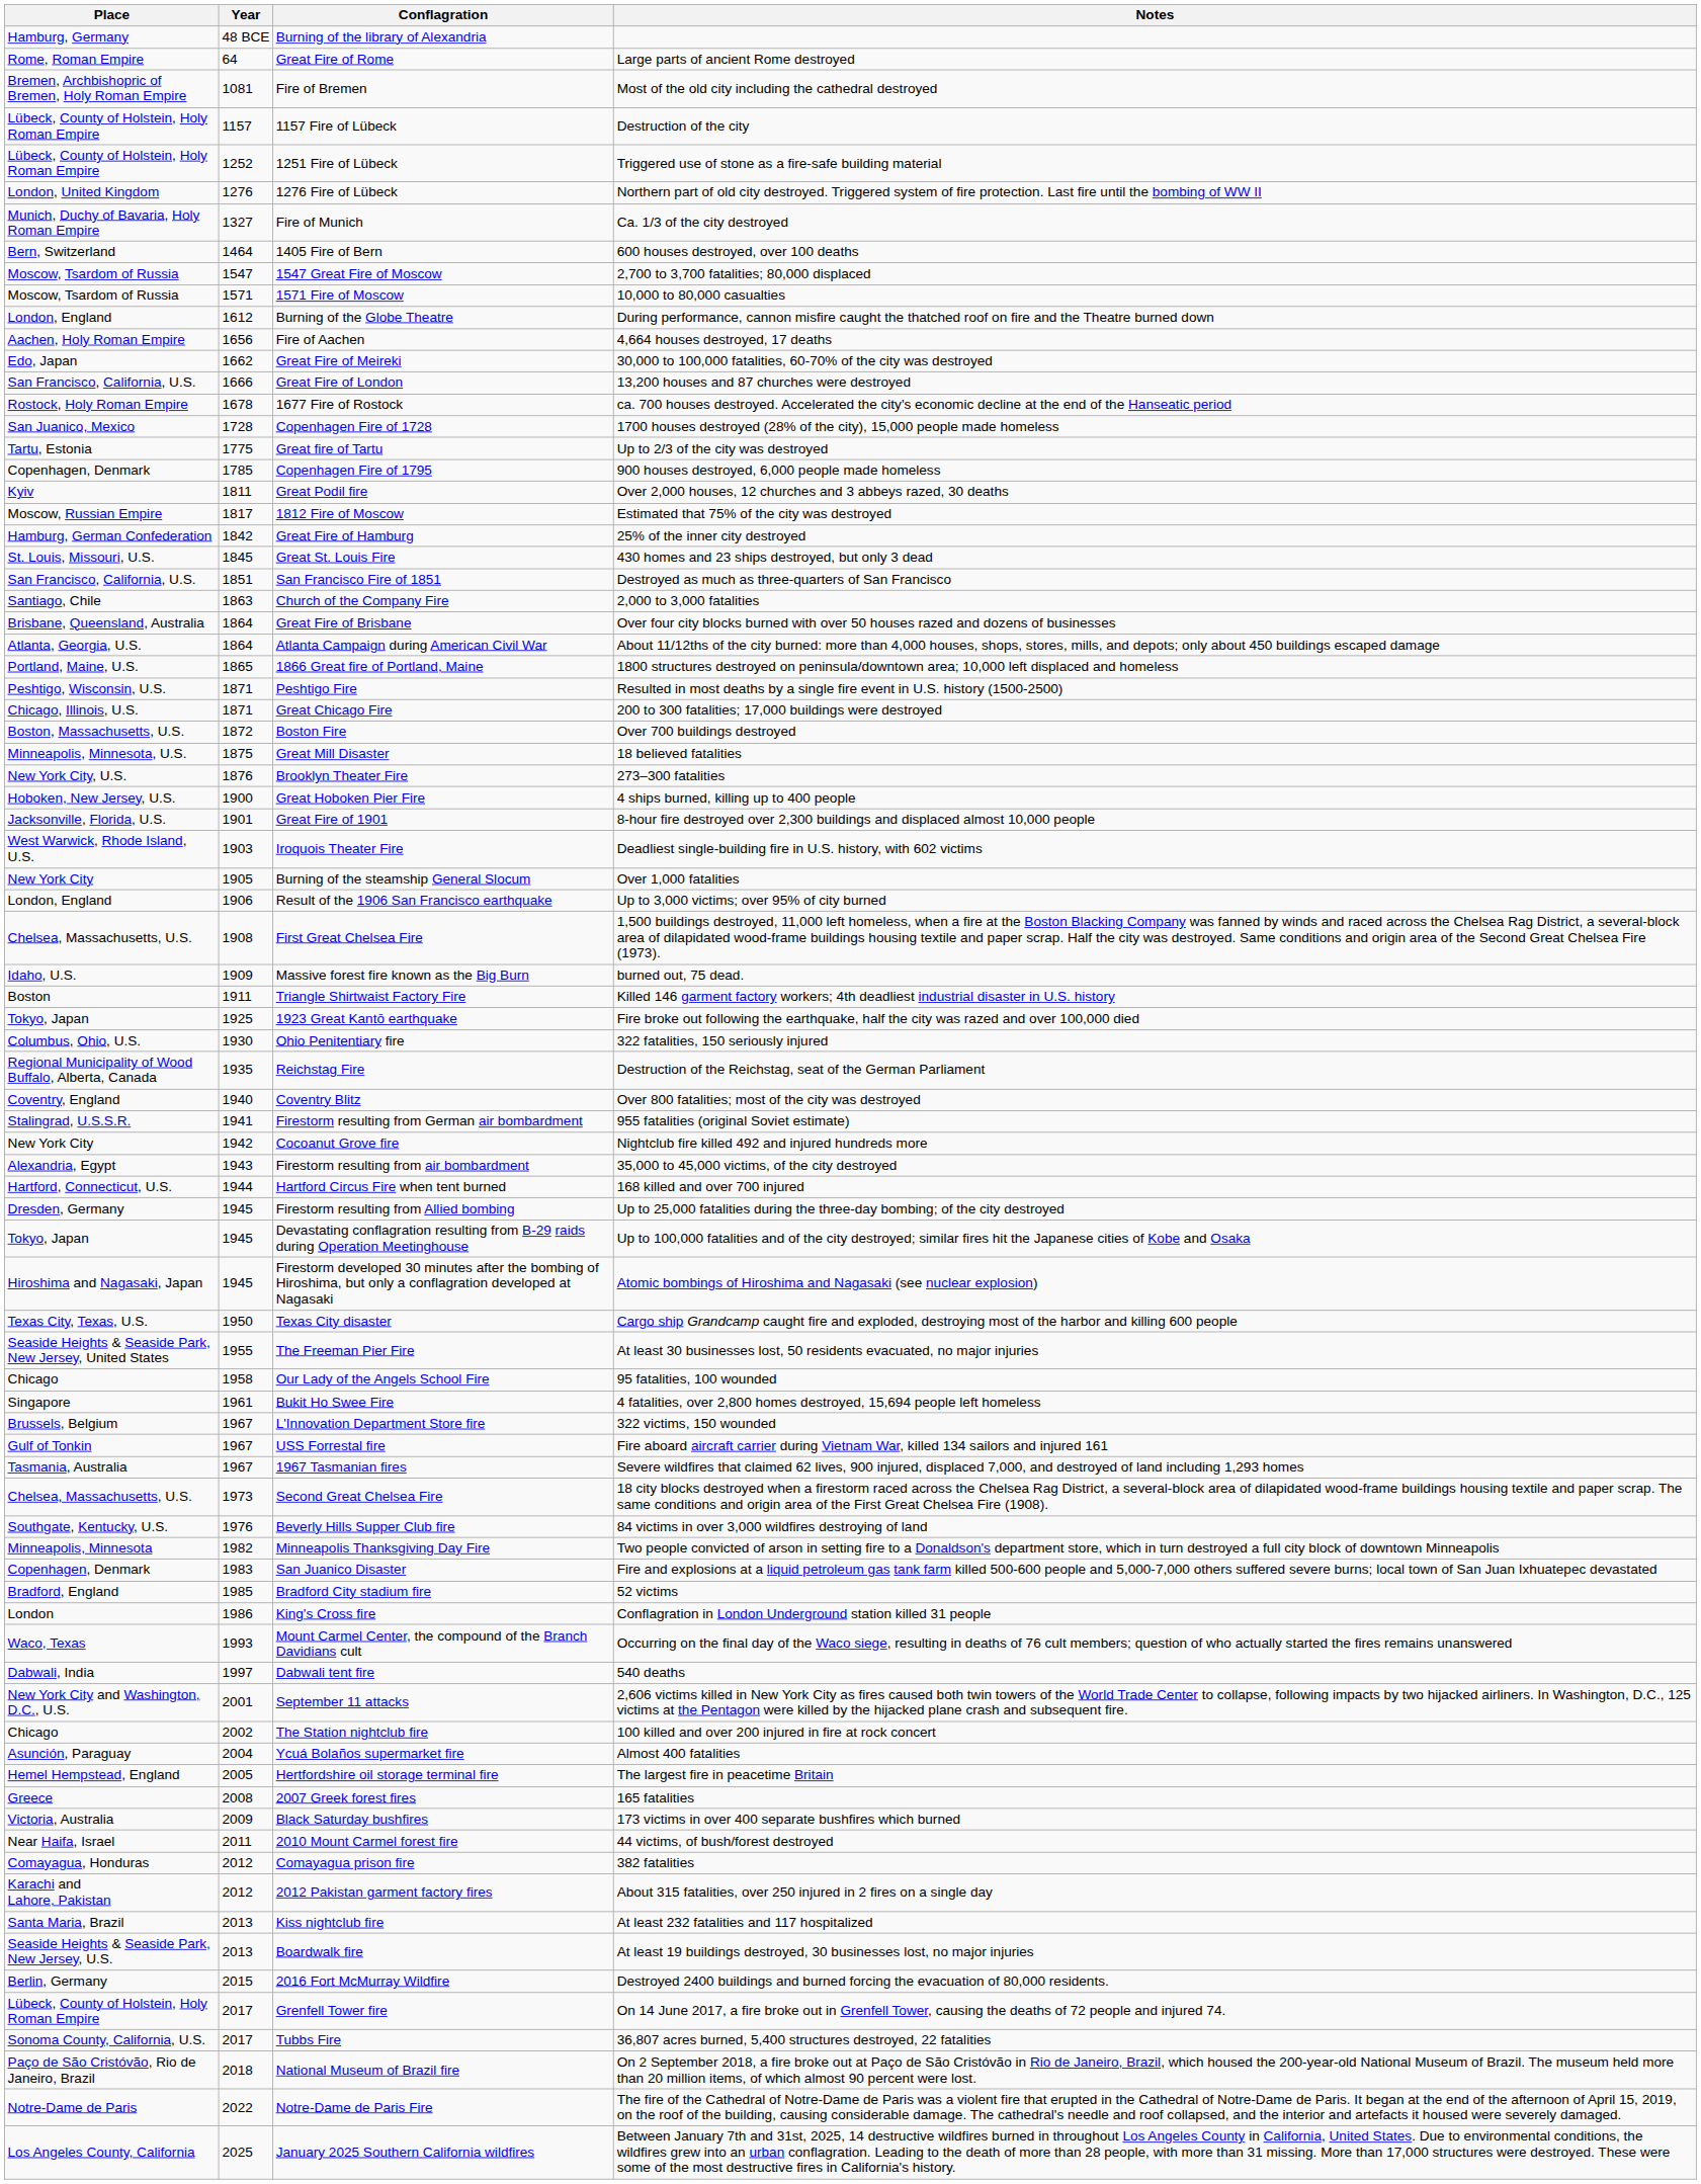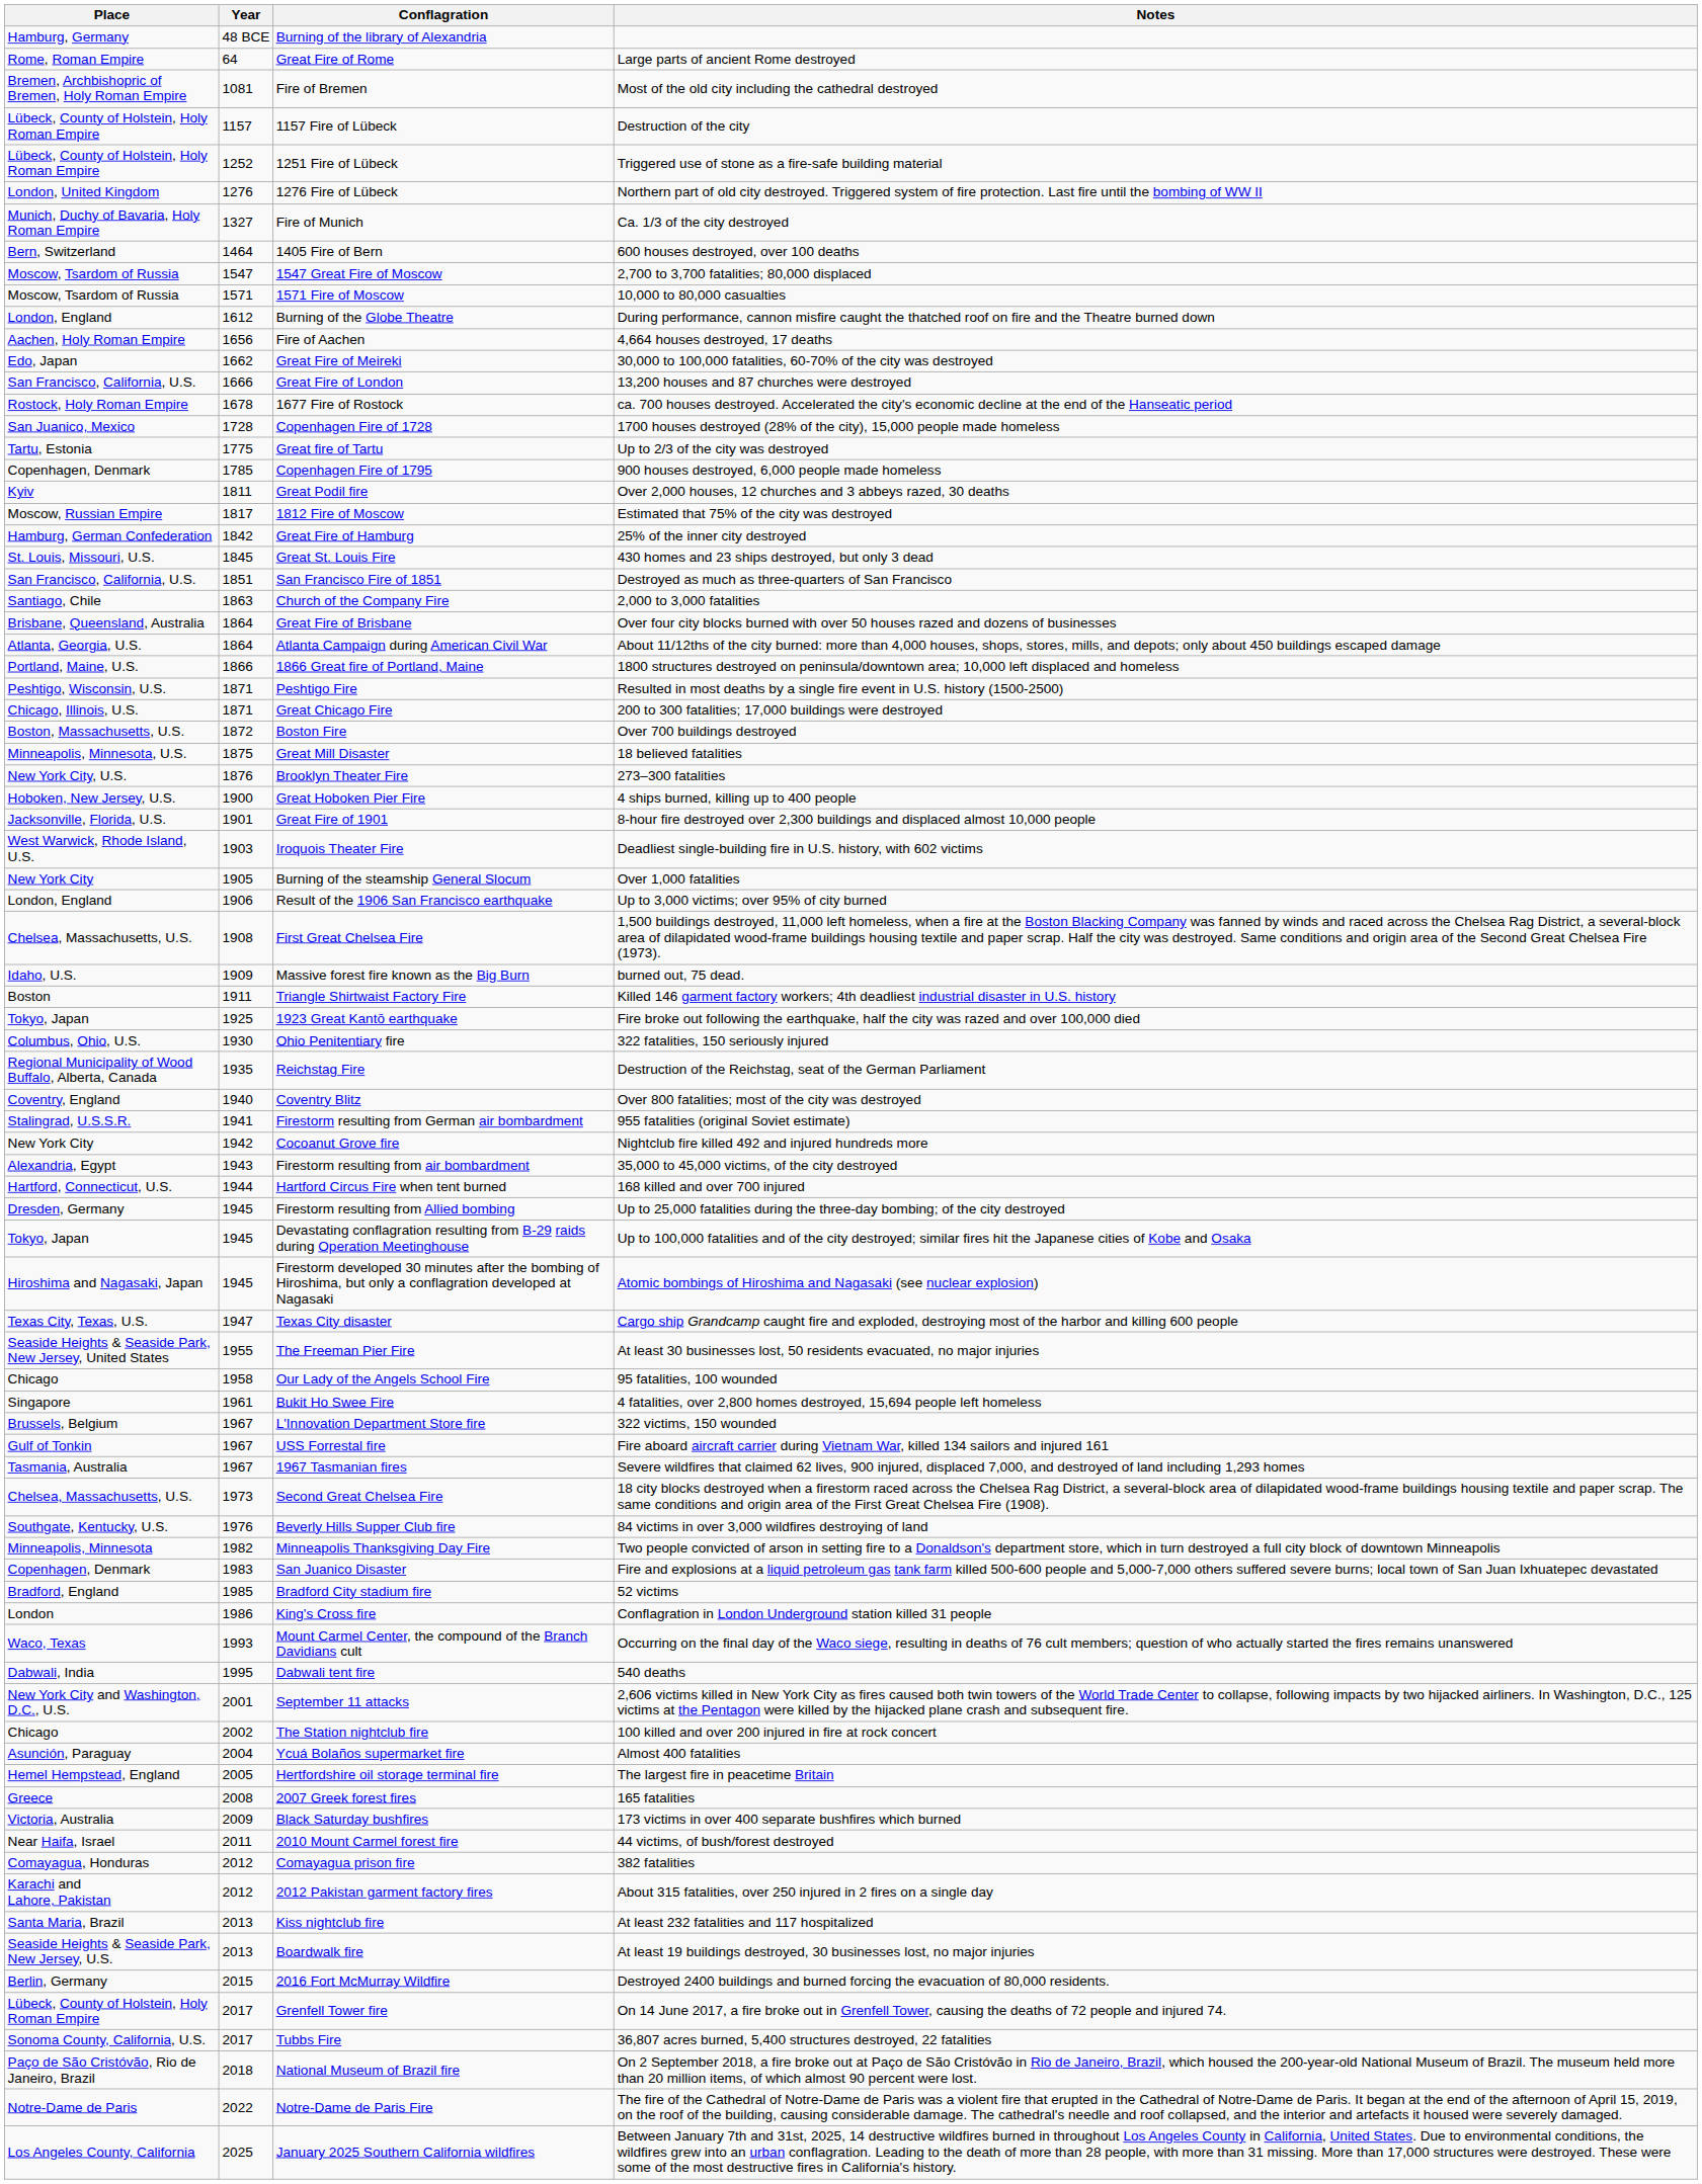1866 Great fire of Portland, Maine | Year: 1865 -> 1866
Texas City disaster | Year: 1950 -> 1947
Dabwali tent fire | Year: 1997 -> 1995
